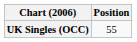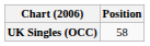UK Singles (OCC) | Position: 55 -> 58
